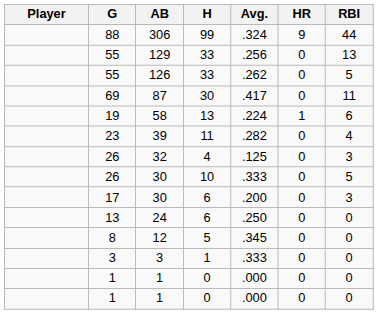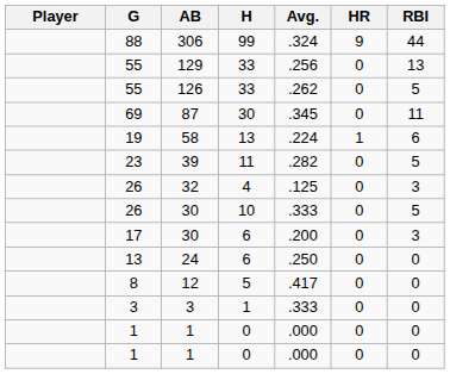87 | Avg.: .417 -> .345
39 | RBI: 4 -> 5
12 | Avg.: .345 -> .417
